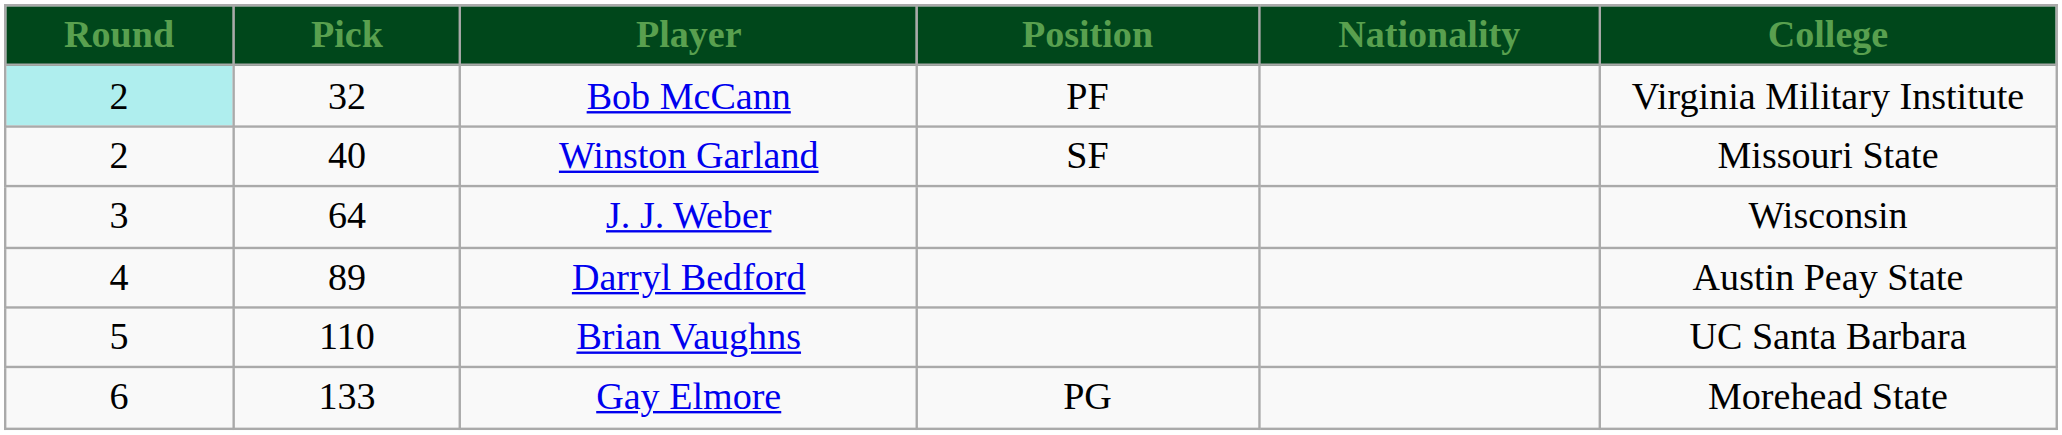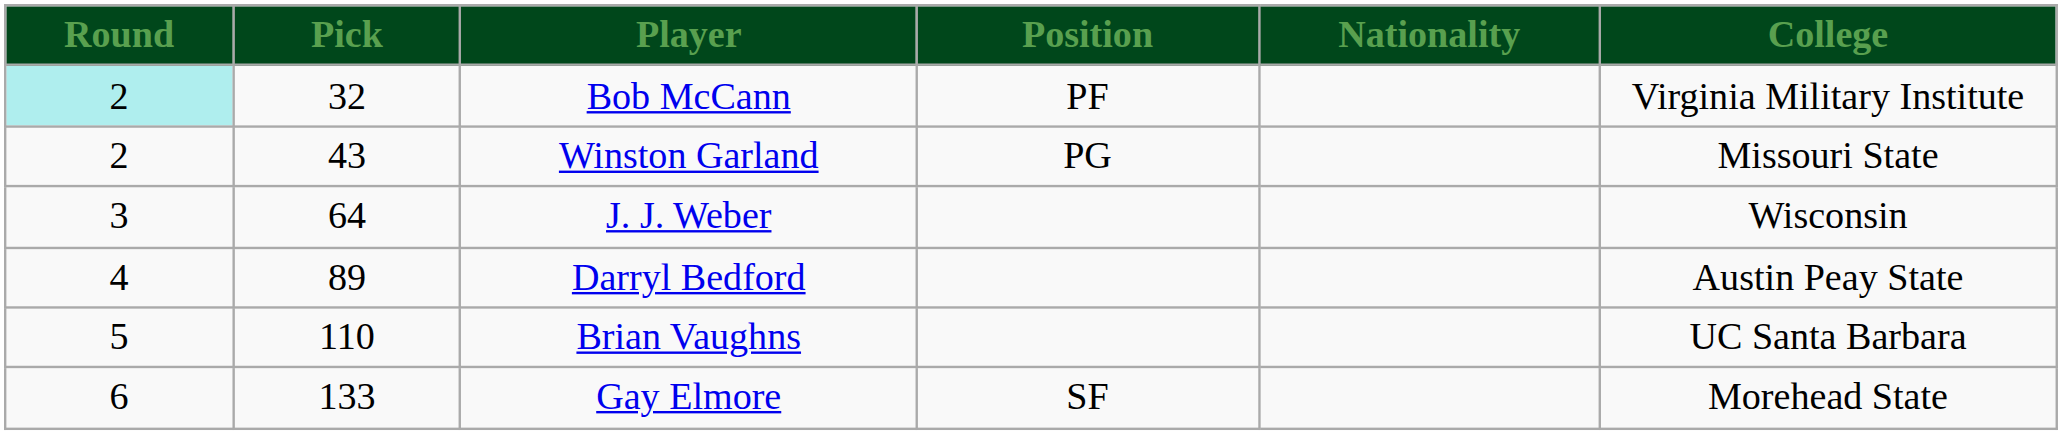Winston Garland | Pick: 40 -> 43
Winston Garland | Position: SF -> PG
Gay Elmore | Position: PG -> SF
